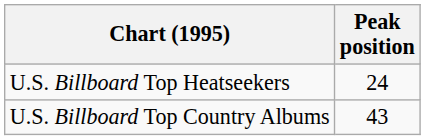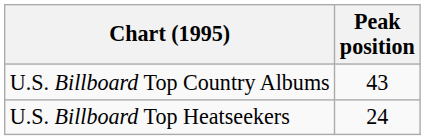rows swapped: U.S. Billboard Top Country Albums <-> U.S. Billboard Top Heatseekers
